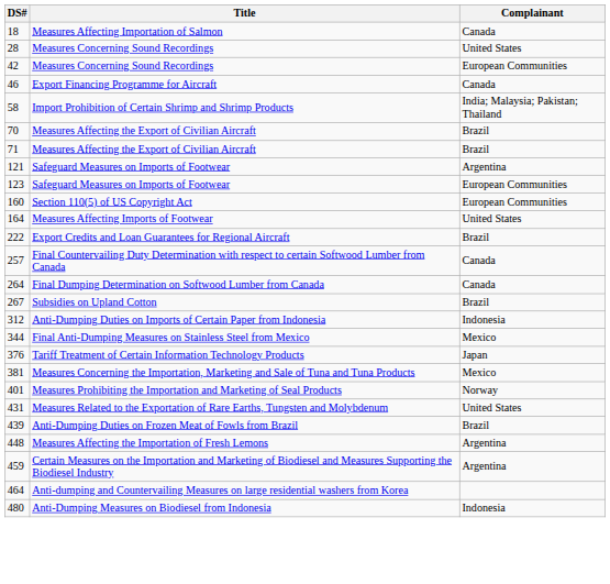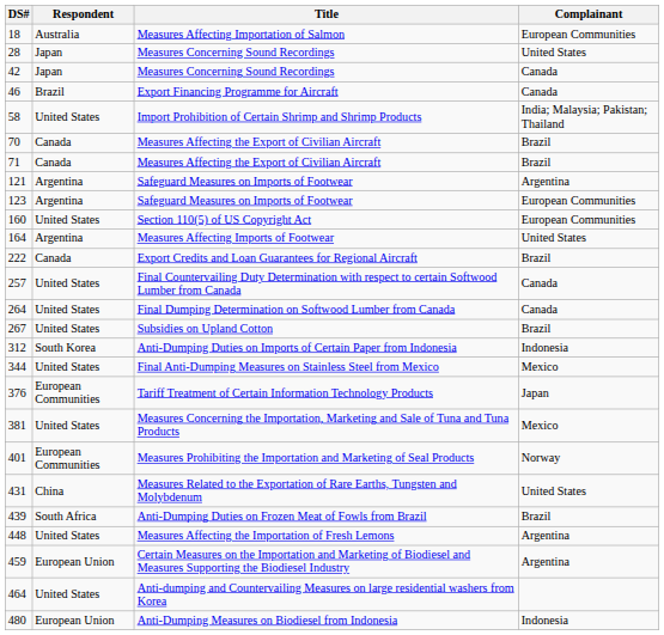+ column: Respondent | Australia | Japan | Japan | Brazil | United States | Canada | Canada | Argentina | Argentina | United States | Argentina | Canada | United States | United States | United States | South Korea | United States | European Communities | United States | European Communities | China | South Africa | United States | European Union | United States | European Union
18 | Complainant: Canada -> European Communities
42 | Complainant: European Communities -> Canada
